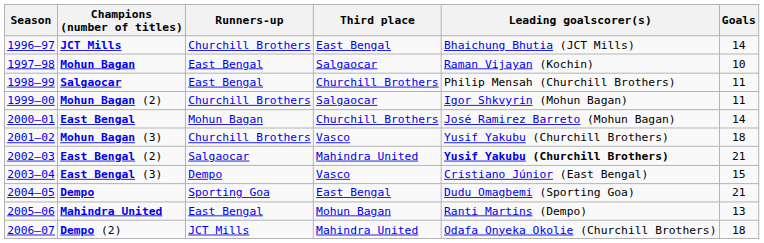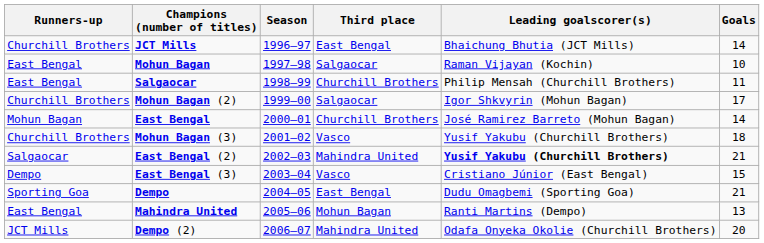columns swapped: Season <-> Runners-up
Mohun Bagan (2) | Goals: 11 -> 17
Dempo (2) | Goals: 18 -> 20
